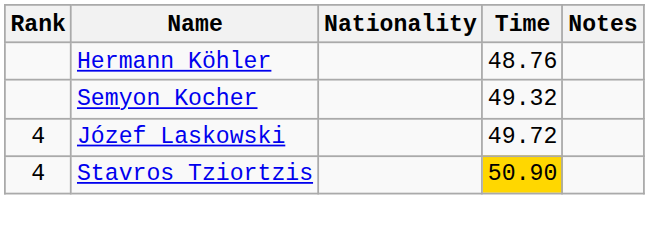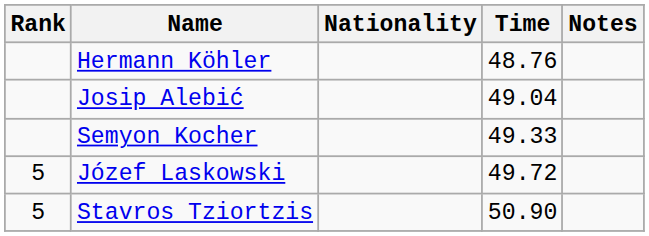+ row: Josip Alebić | 49.04
Semyon Kocher | Time: 49.32 -> 49.33
Józef Laskowski | Rank: 4 -> 5
Stavros Tziortzis | Rank: 4 -> 5
Stavros Tziortzis | Time: gold background -> no background
